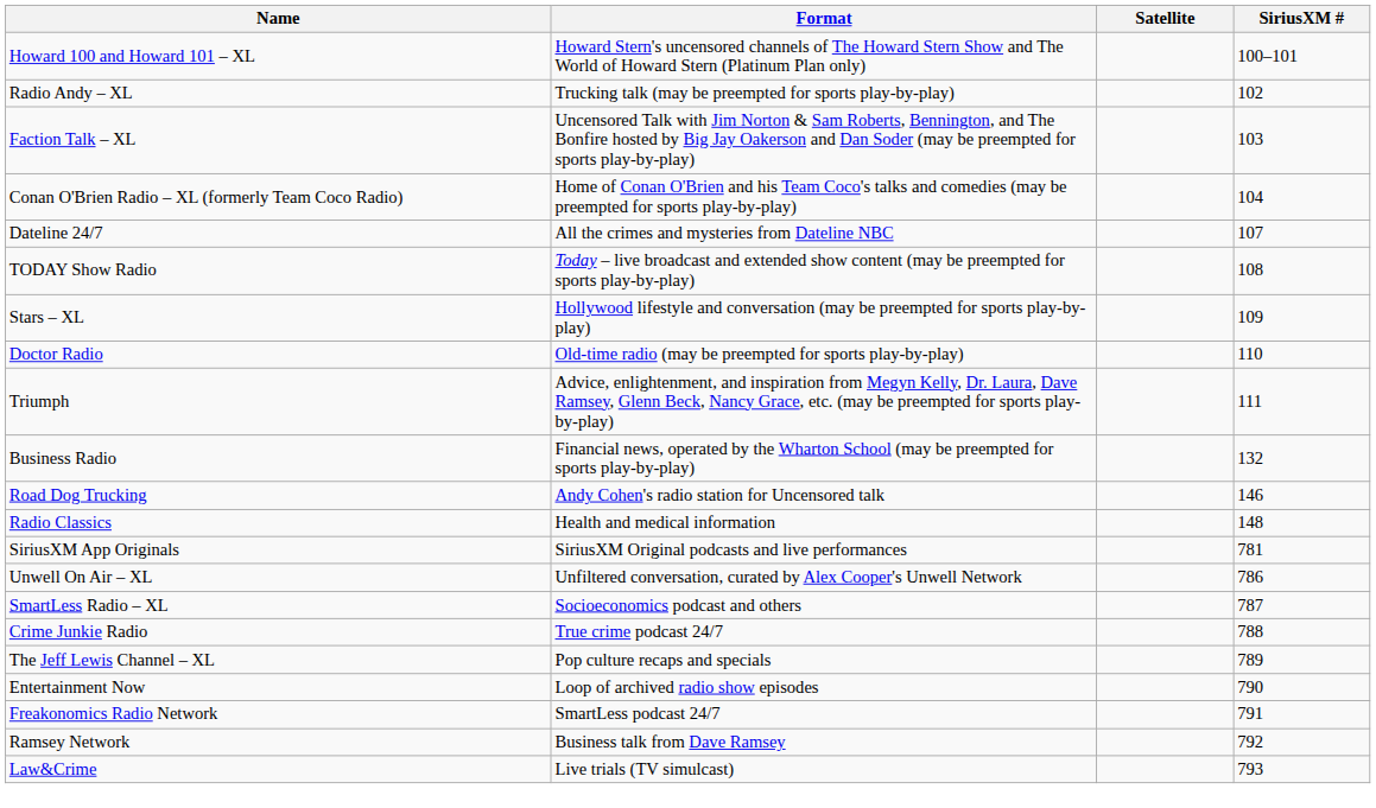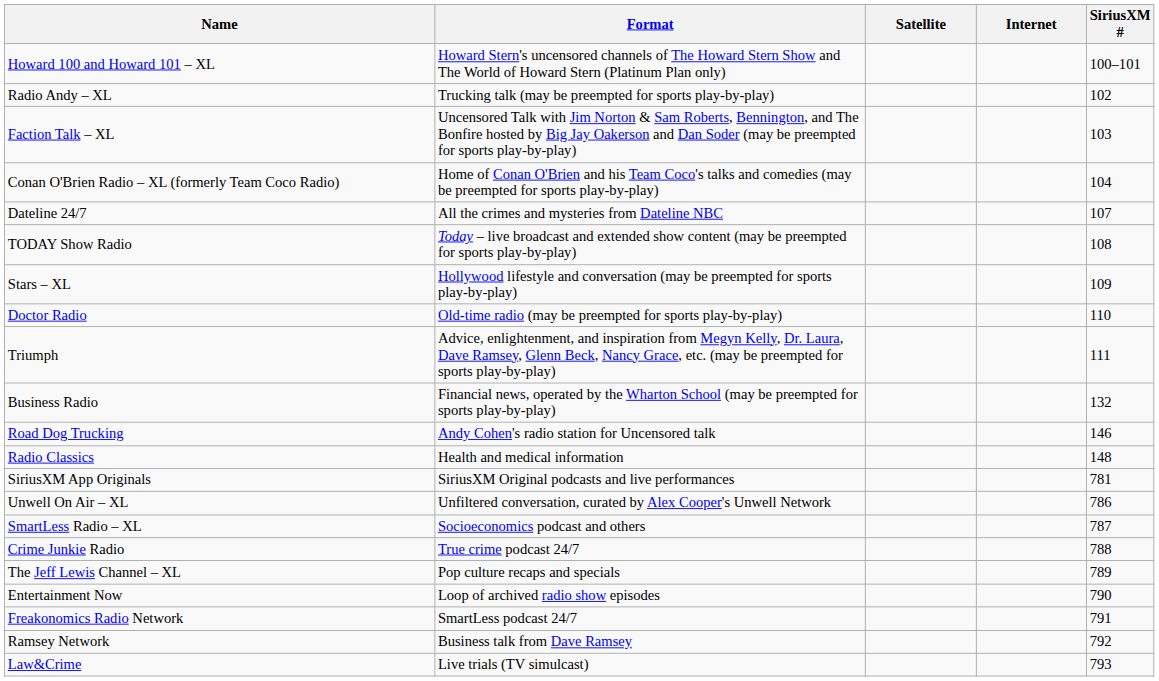+ column: Internet
